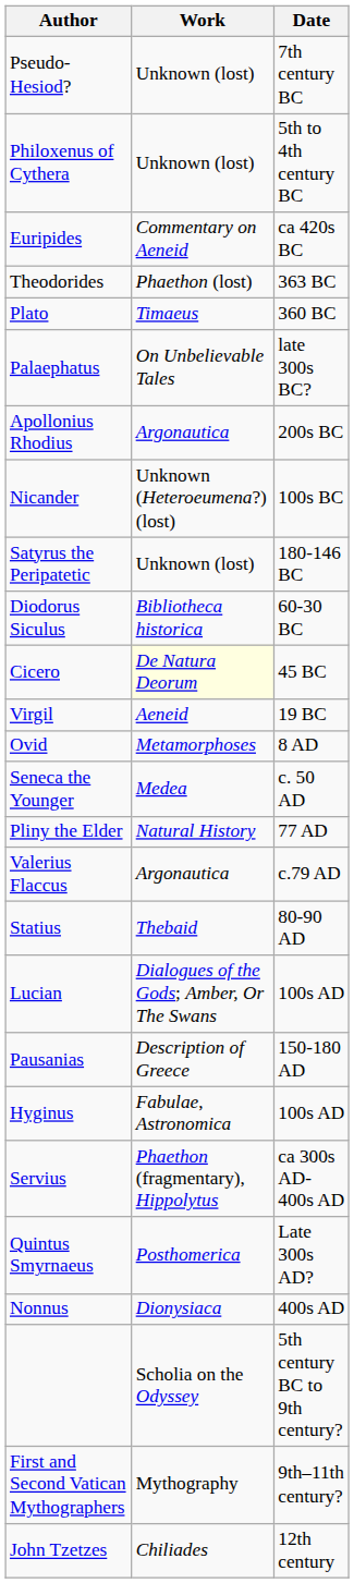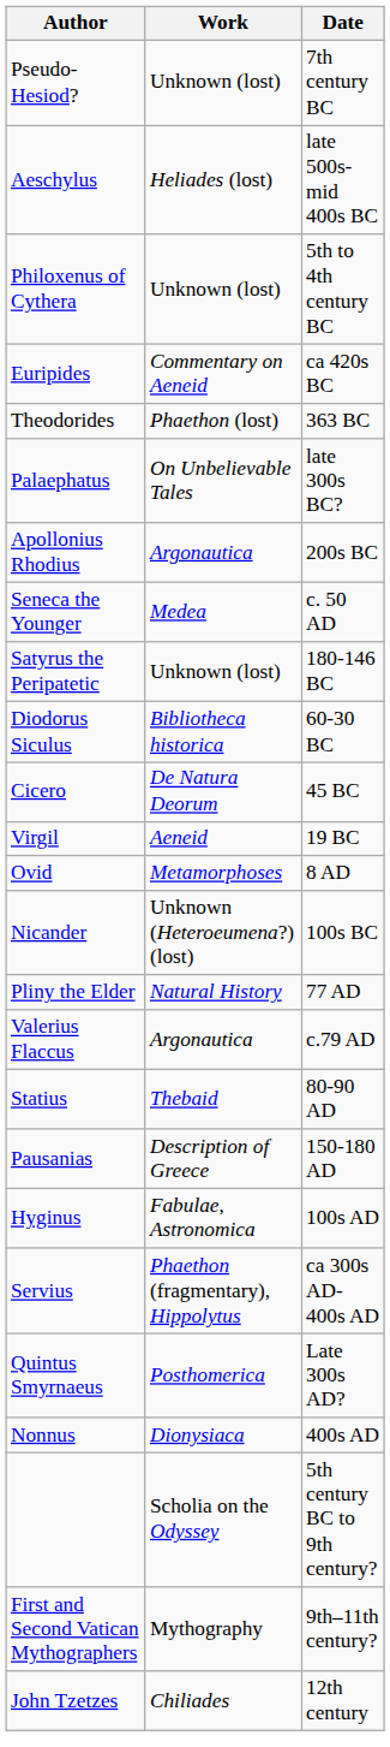+ row: Aeschylus | Heliades (lost) | late 500s-mid 400s BC
- row: Plato | Timaeus | 360 BC
rows swapped: Nicander <-> Seneca the Younger
Cicero | Work: lightyellow background -> no background
- row: Lucian | Dialogues of the Gods; Amber, Or The Swans | 100s AD
